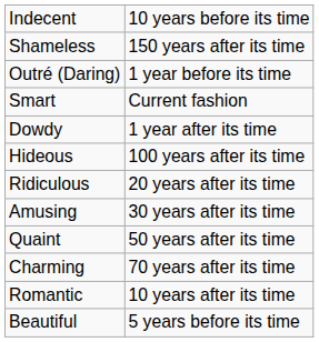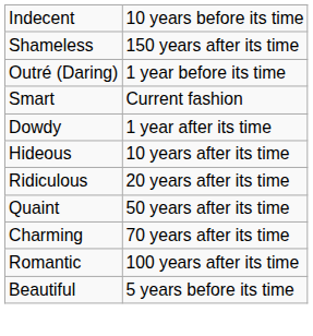Hideous | column 2: 100 years after its time -> 10 years after its time
- row: Amusing | 30 years after its time
Romantic | column 2: 10 years after its time -> 100 years after its time
